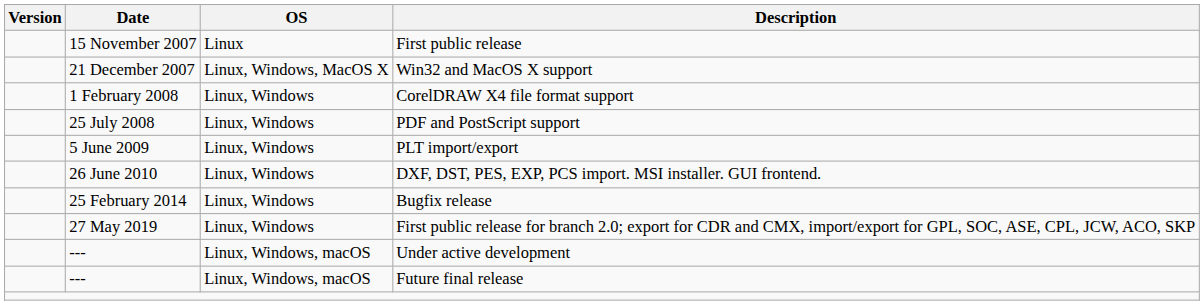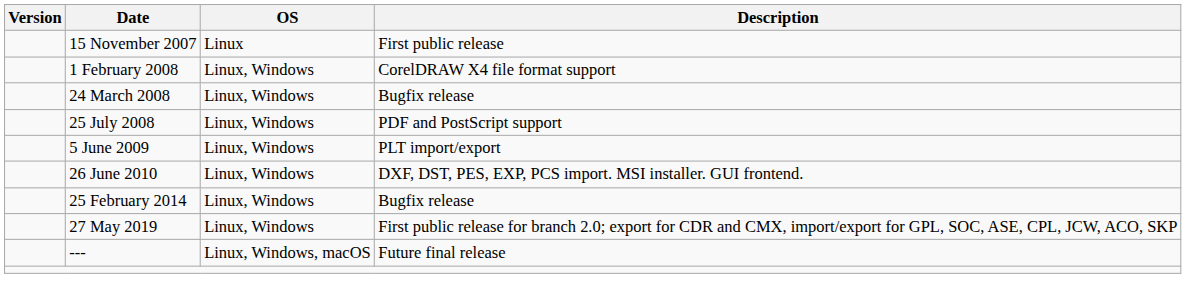- row: 21 December 2007 | Linux, Windows, MacOS X | Win32 and MacOS X support
+ row: 24 March 2008 | Linux, Windows | Bugfix release
- row: --- | Linux, Windows, macOS | Under active development
